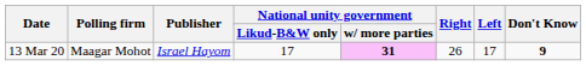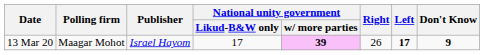13 Mar 20 | National unity government / w/ more parties: 31 -> 39
13 Mar 20 | Left: normal -> bold
